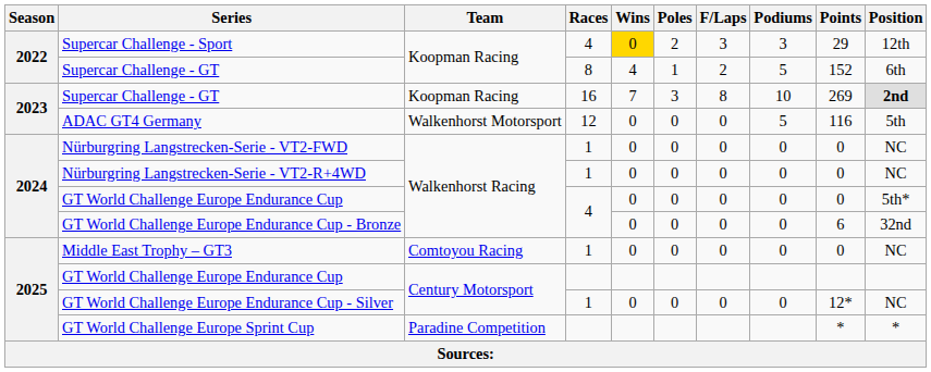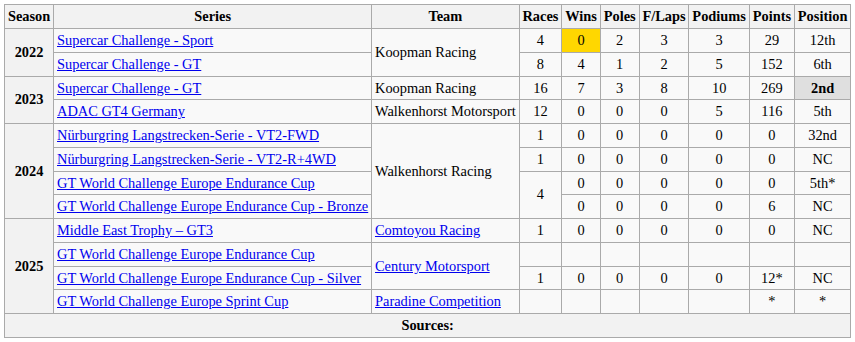Nürburgring Langstrecken-Serie - VT2-FWD | Position: NC -> 32nd
GT World Challenge Europe Endurance Cup - Bronze | Position: 32nd -> NC
